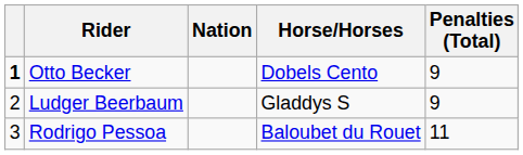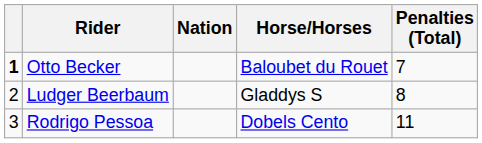Otto Becker | Horse/Horses: Dobels Cento -> Baloubet du Rouet
Otto Becker | Penalties (Total): 9 -> 7
Ludger Beerbaum | Penalties (Total): 9 -> 8
Rodrigo Pessoa | Horse/Horses: Baloubet du Rouet -> Dobels Cento
